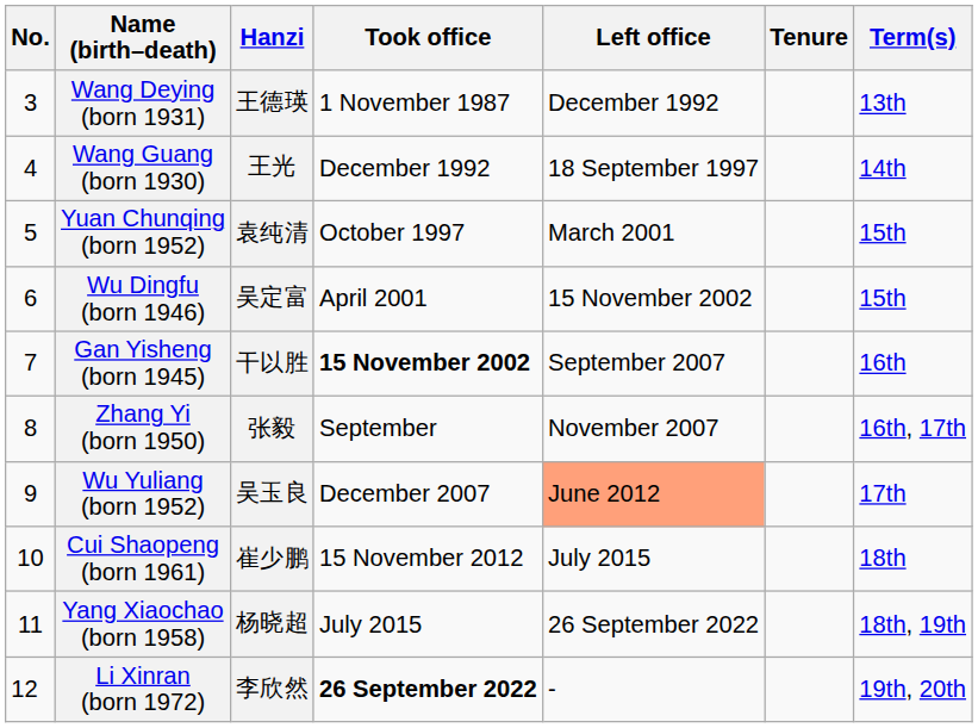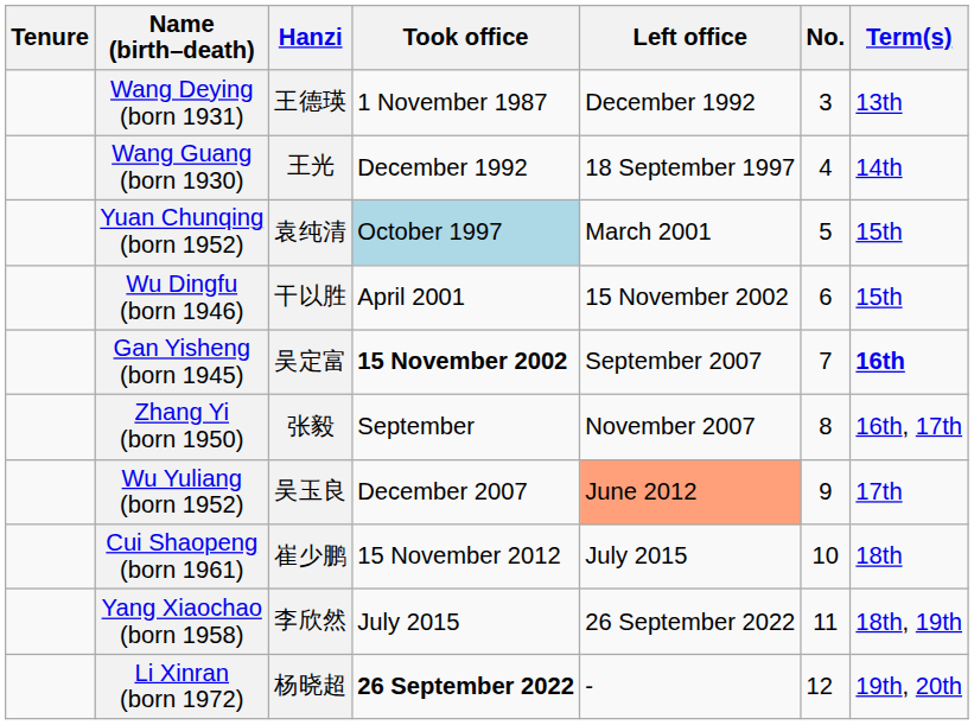columns swapped: No. <-> Tenure
Yuan Chunqing (born 1952) | Took office: no background -> lightblue background
Wu Dingfu (born 1946) | Hanzi: 吴定富 -> 干以胜
Gan Yisheng (born 1945) | Hanzi: 干以胜 -> 吴定富
Gan Yisheng (born 1945) | Term(s): normal -> bold
Yang Xiaochao (born 1958) | Hanzi: 杨晓超 -> 李欣然
Li Xinran (born 1972) | Hanzi: 李欣然 -> 杨晓超
